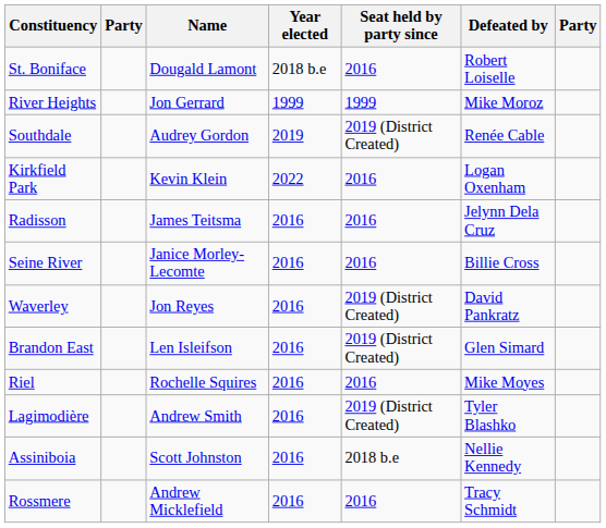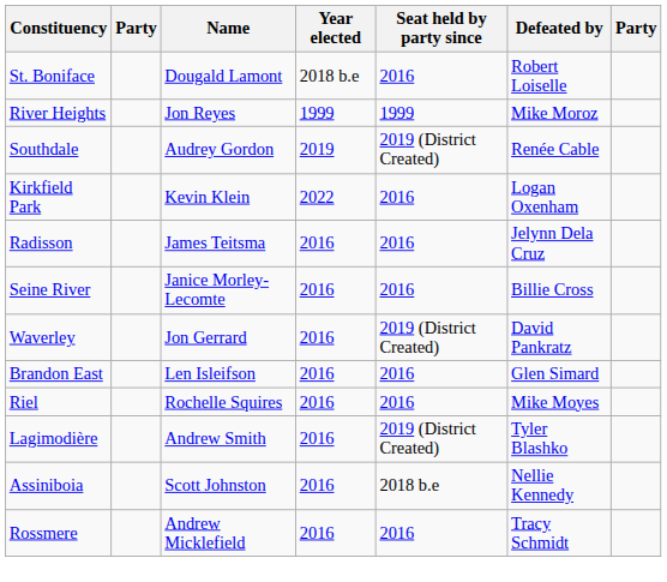River Heights | Name: Jon Gerrard -> Jon Reyes
Waverley | Name: Jon Reyes -> Jon Gerrard
Brandon East | Seat held by party since: 2019 (District Created) -> 2016
